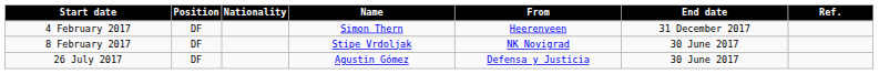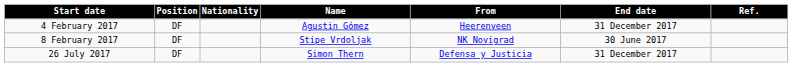4 February 2017 | Name: Simon Thern -> Agustin Gómez
26 July 2017 | Name: Agustin Gómez -> Simon Thern
26 July 2017 | End date: 30 June 2017 -> 31 December 2017
